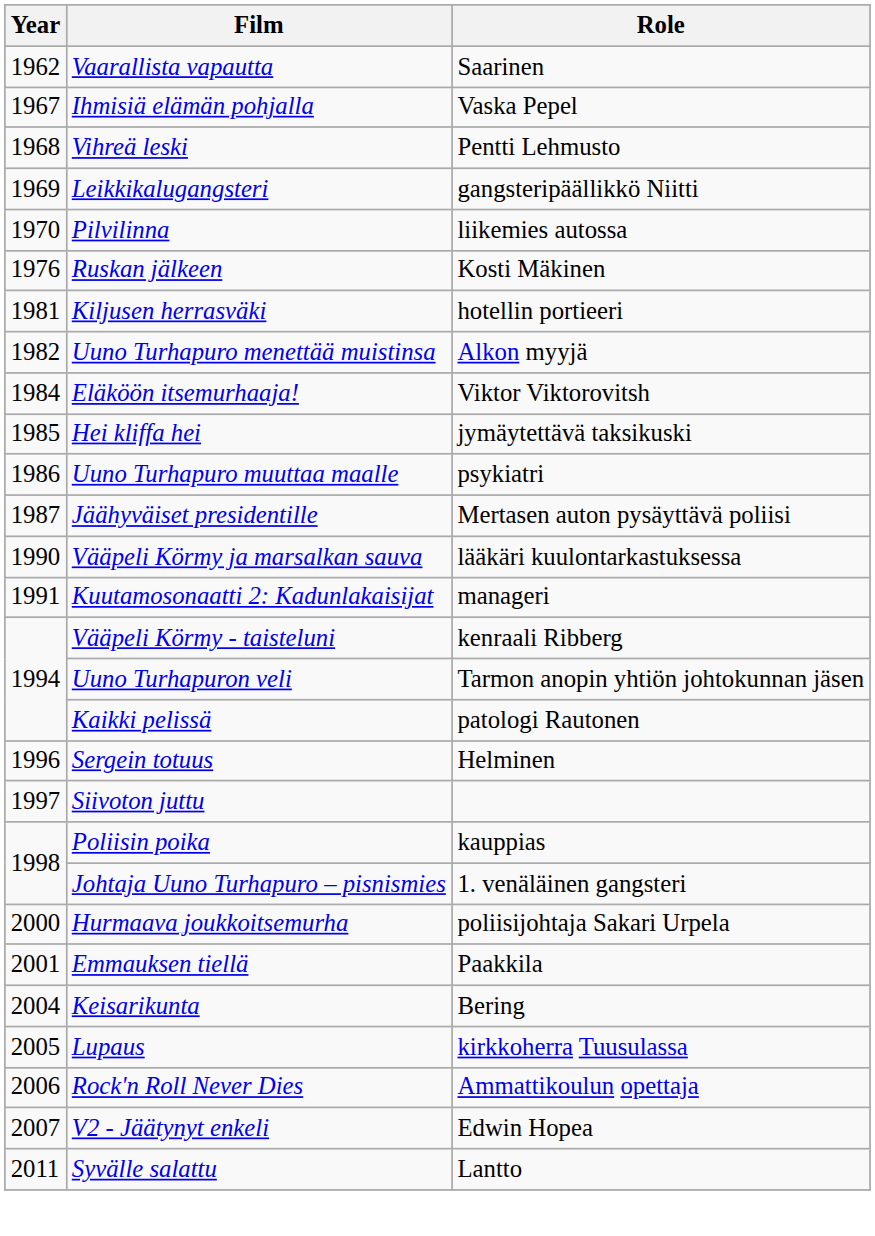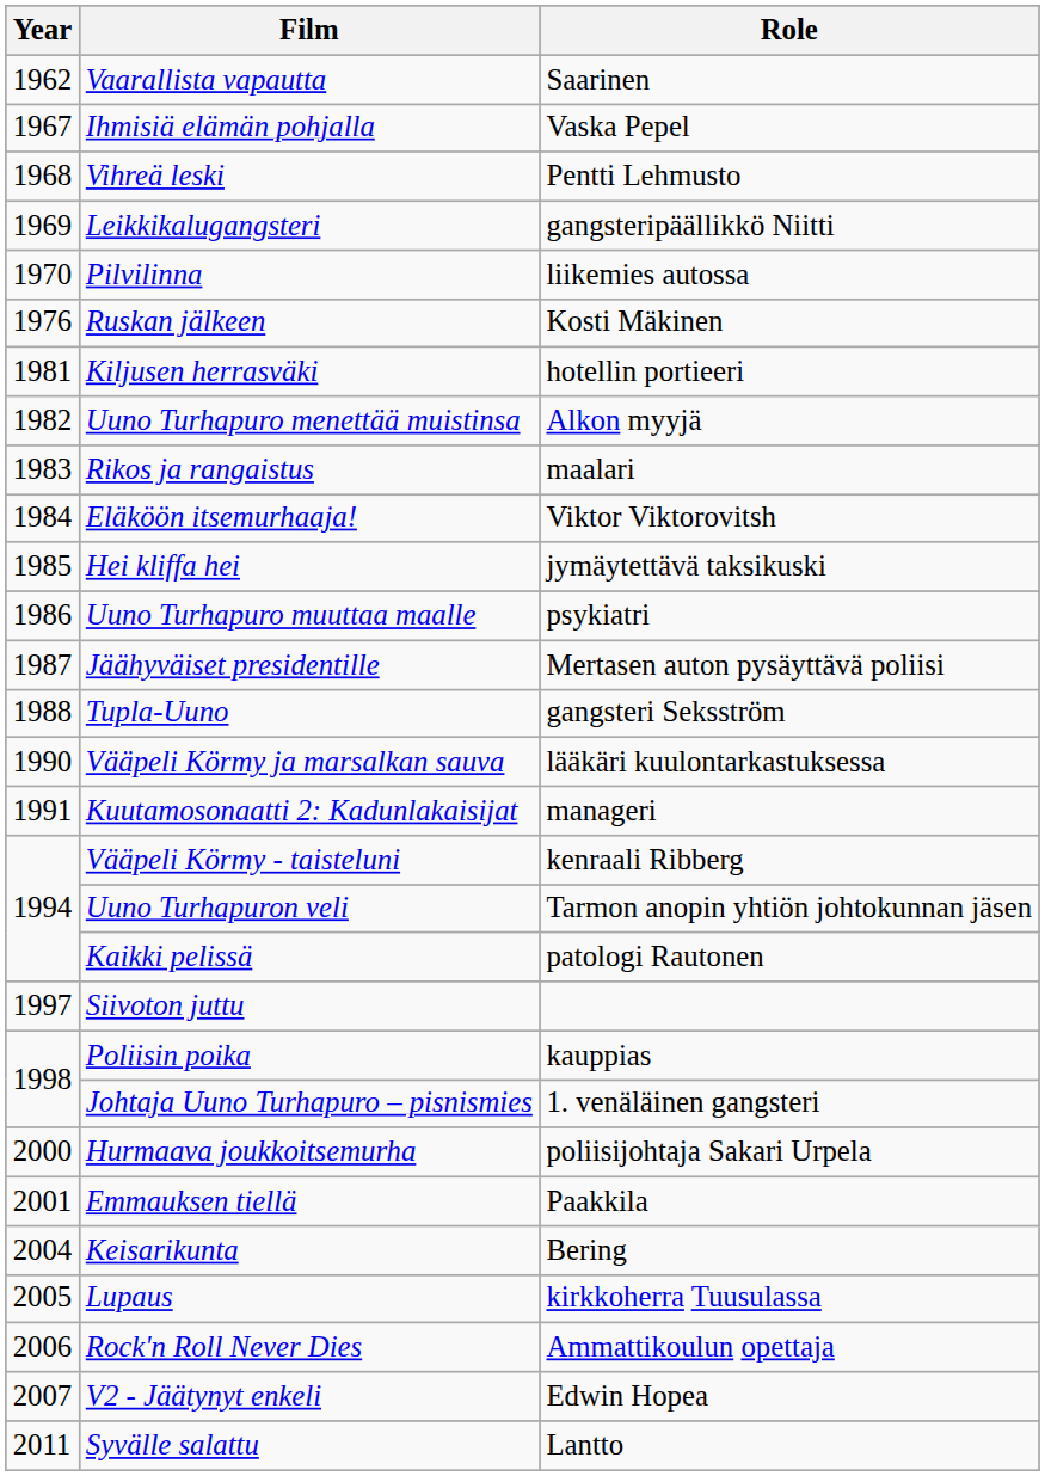+ row: 1983 | Rikos ja rangaistus | maalari
+ row: 1988 | Tupla-Uuno | gangsteri Seksström
- row: 1996 | Sergein totuus | Helminen
